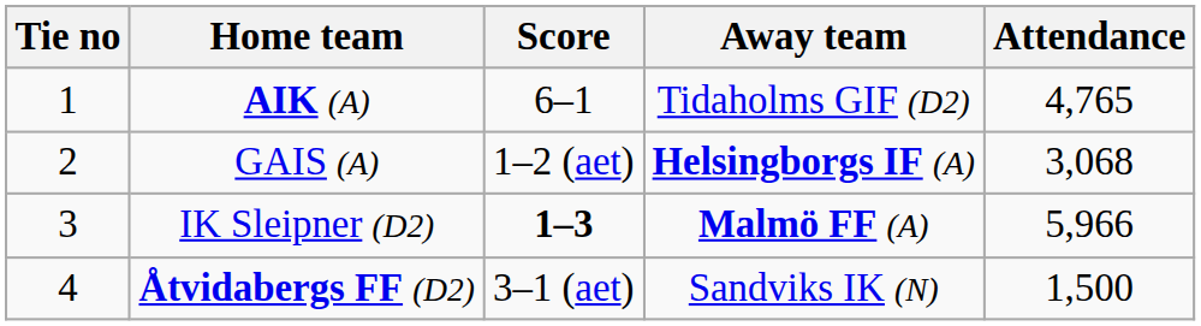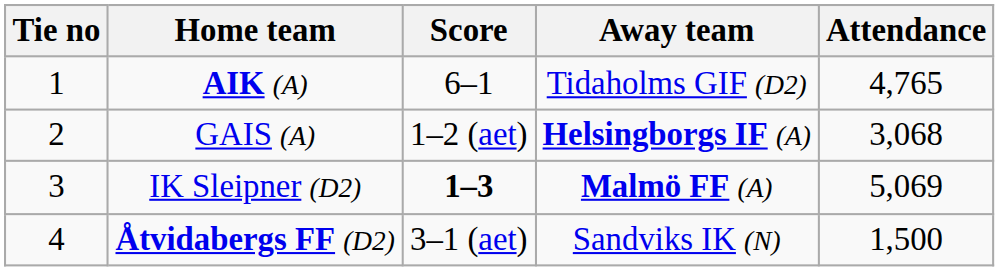IK Sleipner (D2) | Attendance: 5,966 -> 5,069
